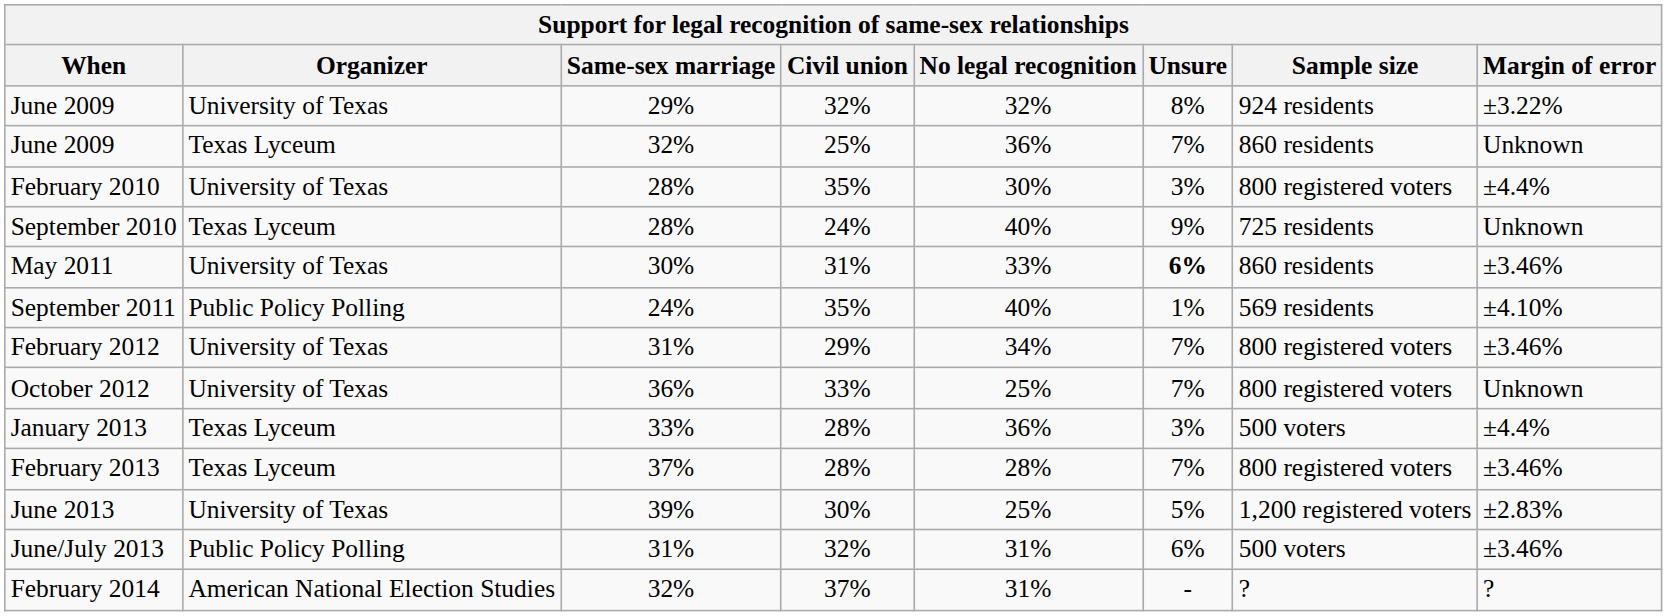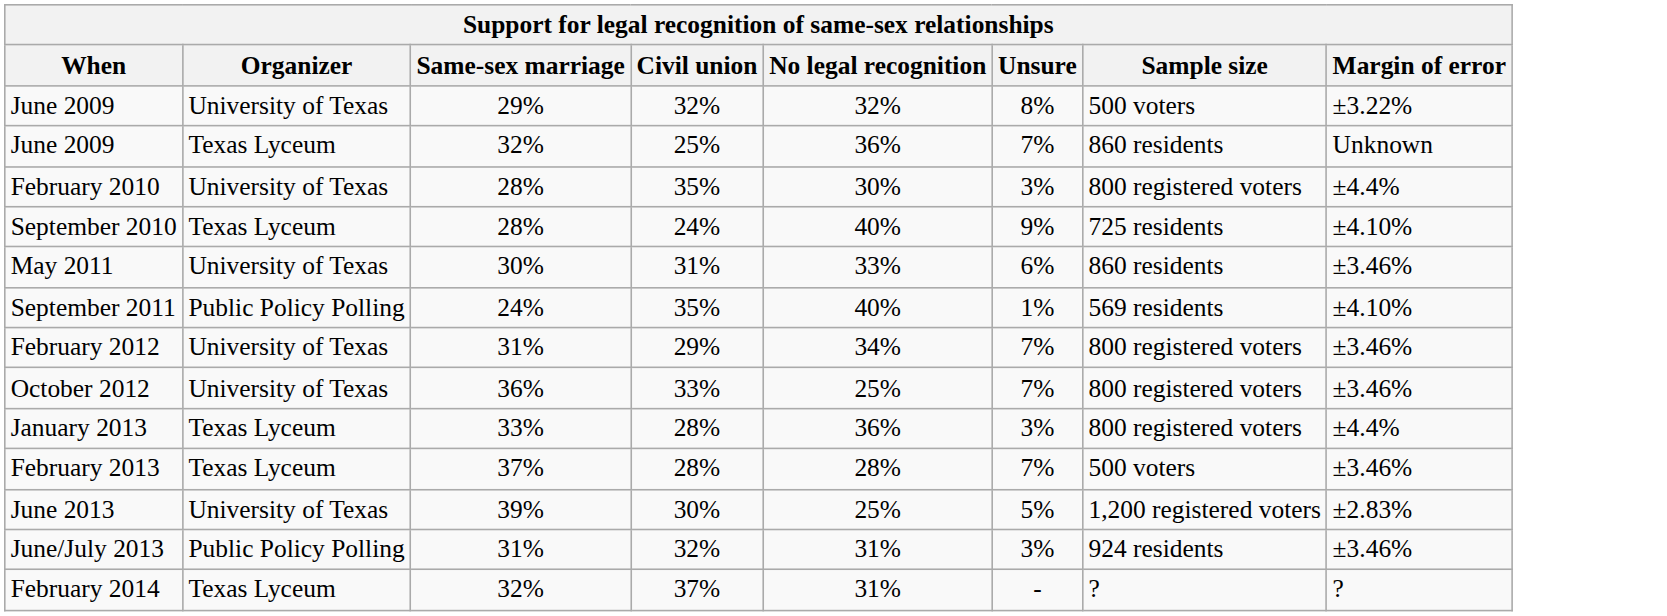June 2009 / 29% | Sample size: 924 residents -> 500 voters
September 2010 | Margin of error: Unknown -> ±4.10%
May 2011 | Unsure: bold -> normal
October 2012 | Margin of error: Unknown -> ±3.46%
January 2013 | Sample size: 500 voters -> 800 registered voters
February 2013 | Sample size: 800 registered voters -> 500 voters
June/July 2013 | Unsure: 6% -> 3%
June/July 2013 | Sample size: 500 voters -> 924 residents
February 2014 | Organizer: American National Election Studies -> Texas Lyceum
